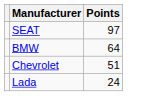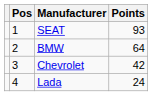+ column: Pos | 1 | 2 | 3 | 4
SEAT | Points: 97 -> 93
Chevrolet | Points: 51 -> 42
